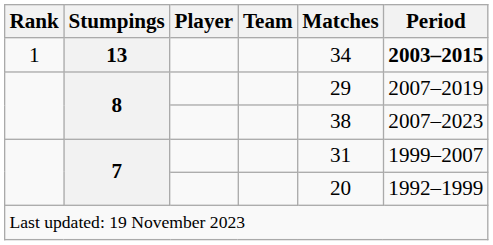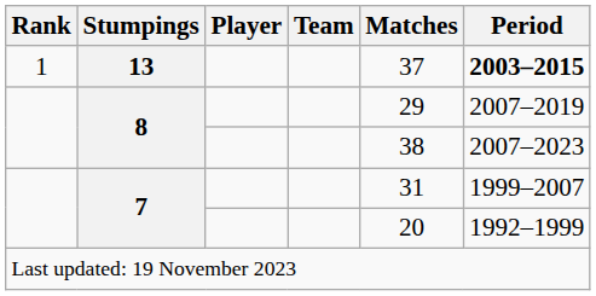13 | Matches: 34 -> 37
